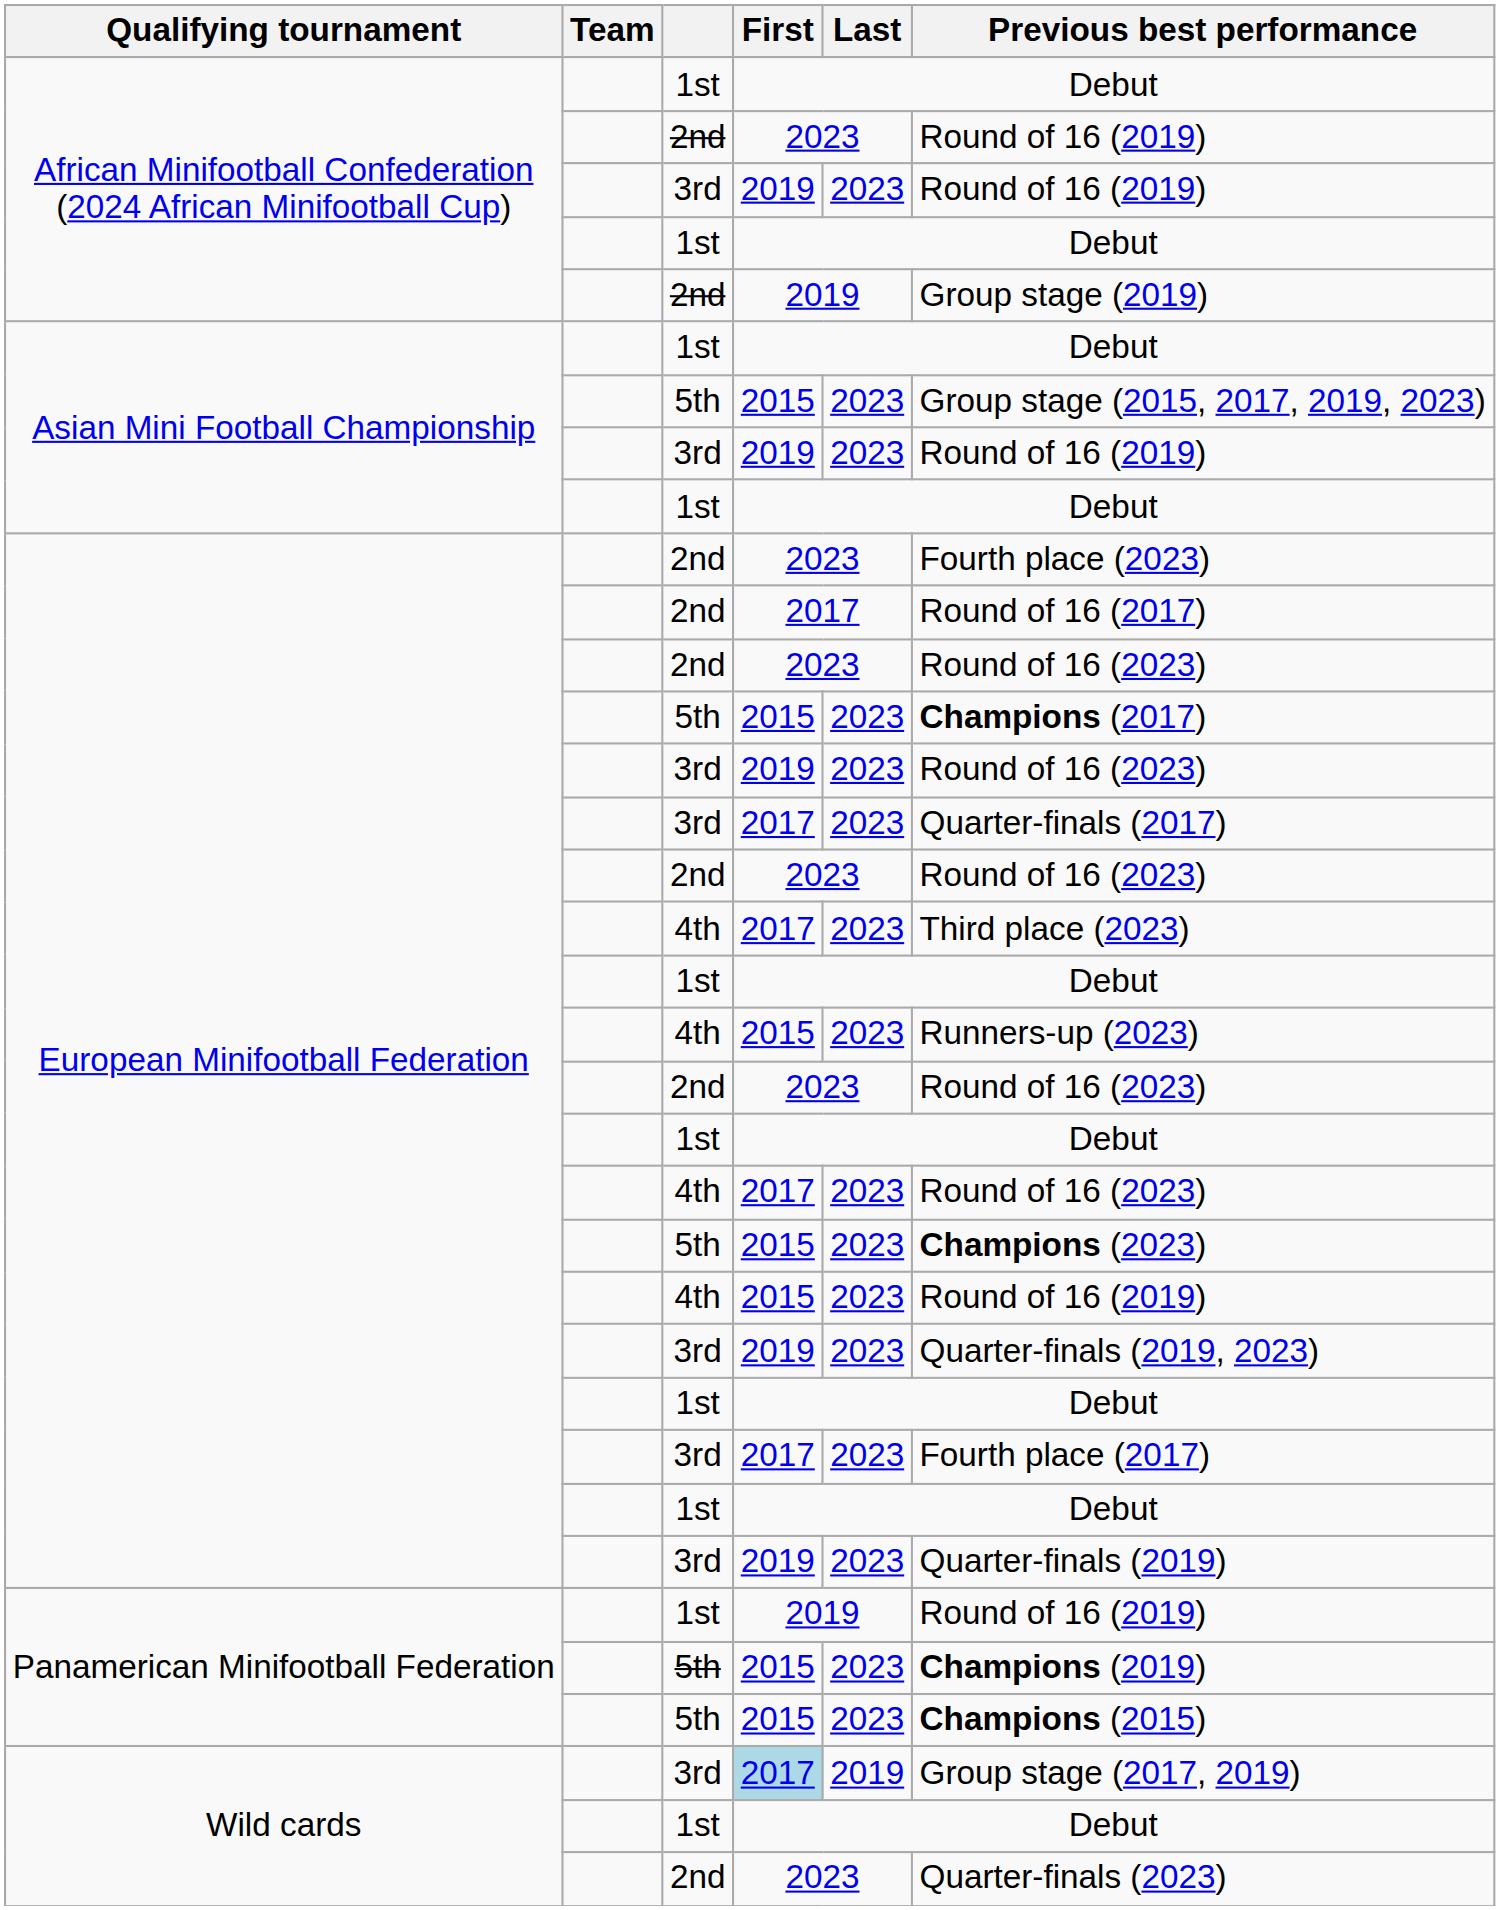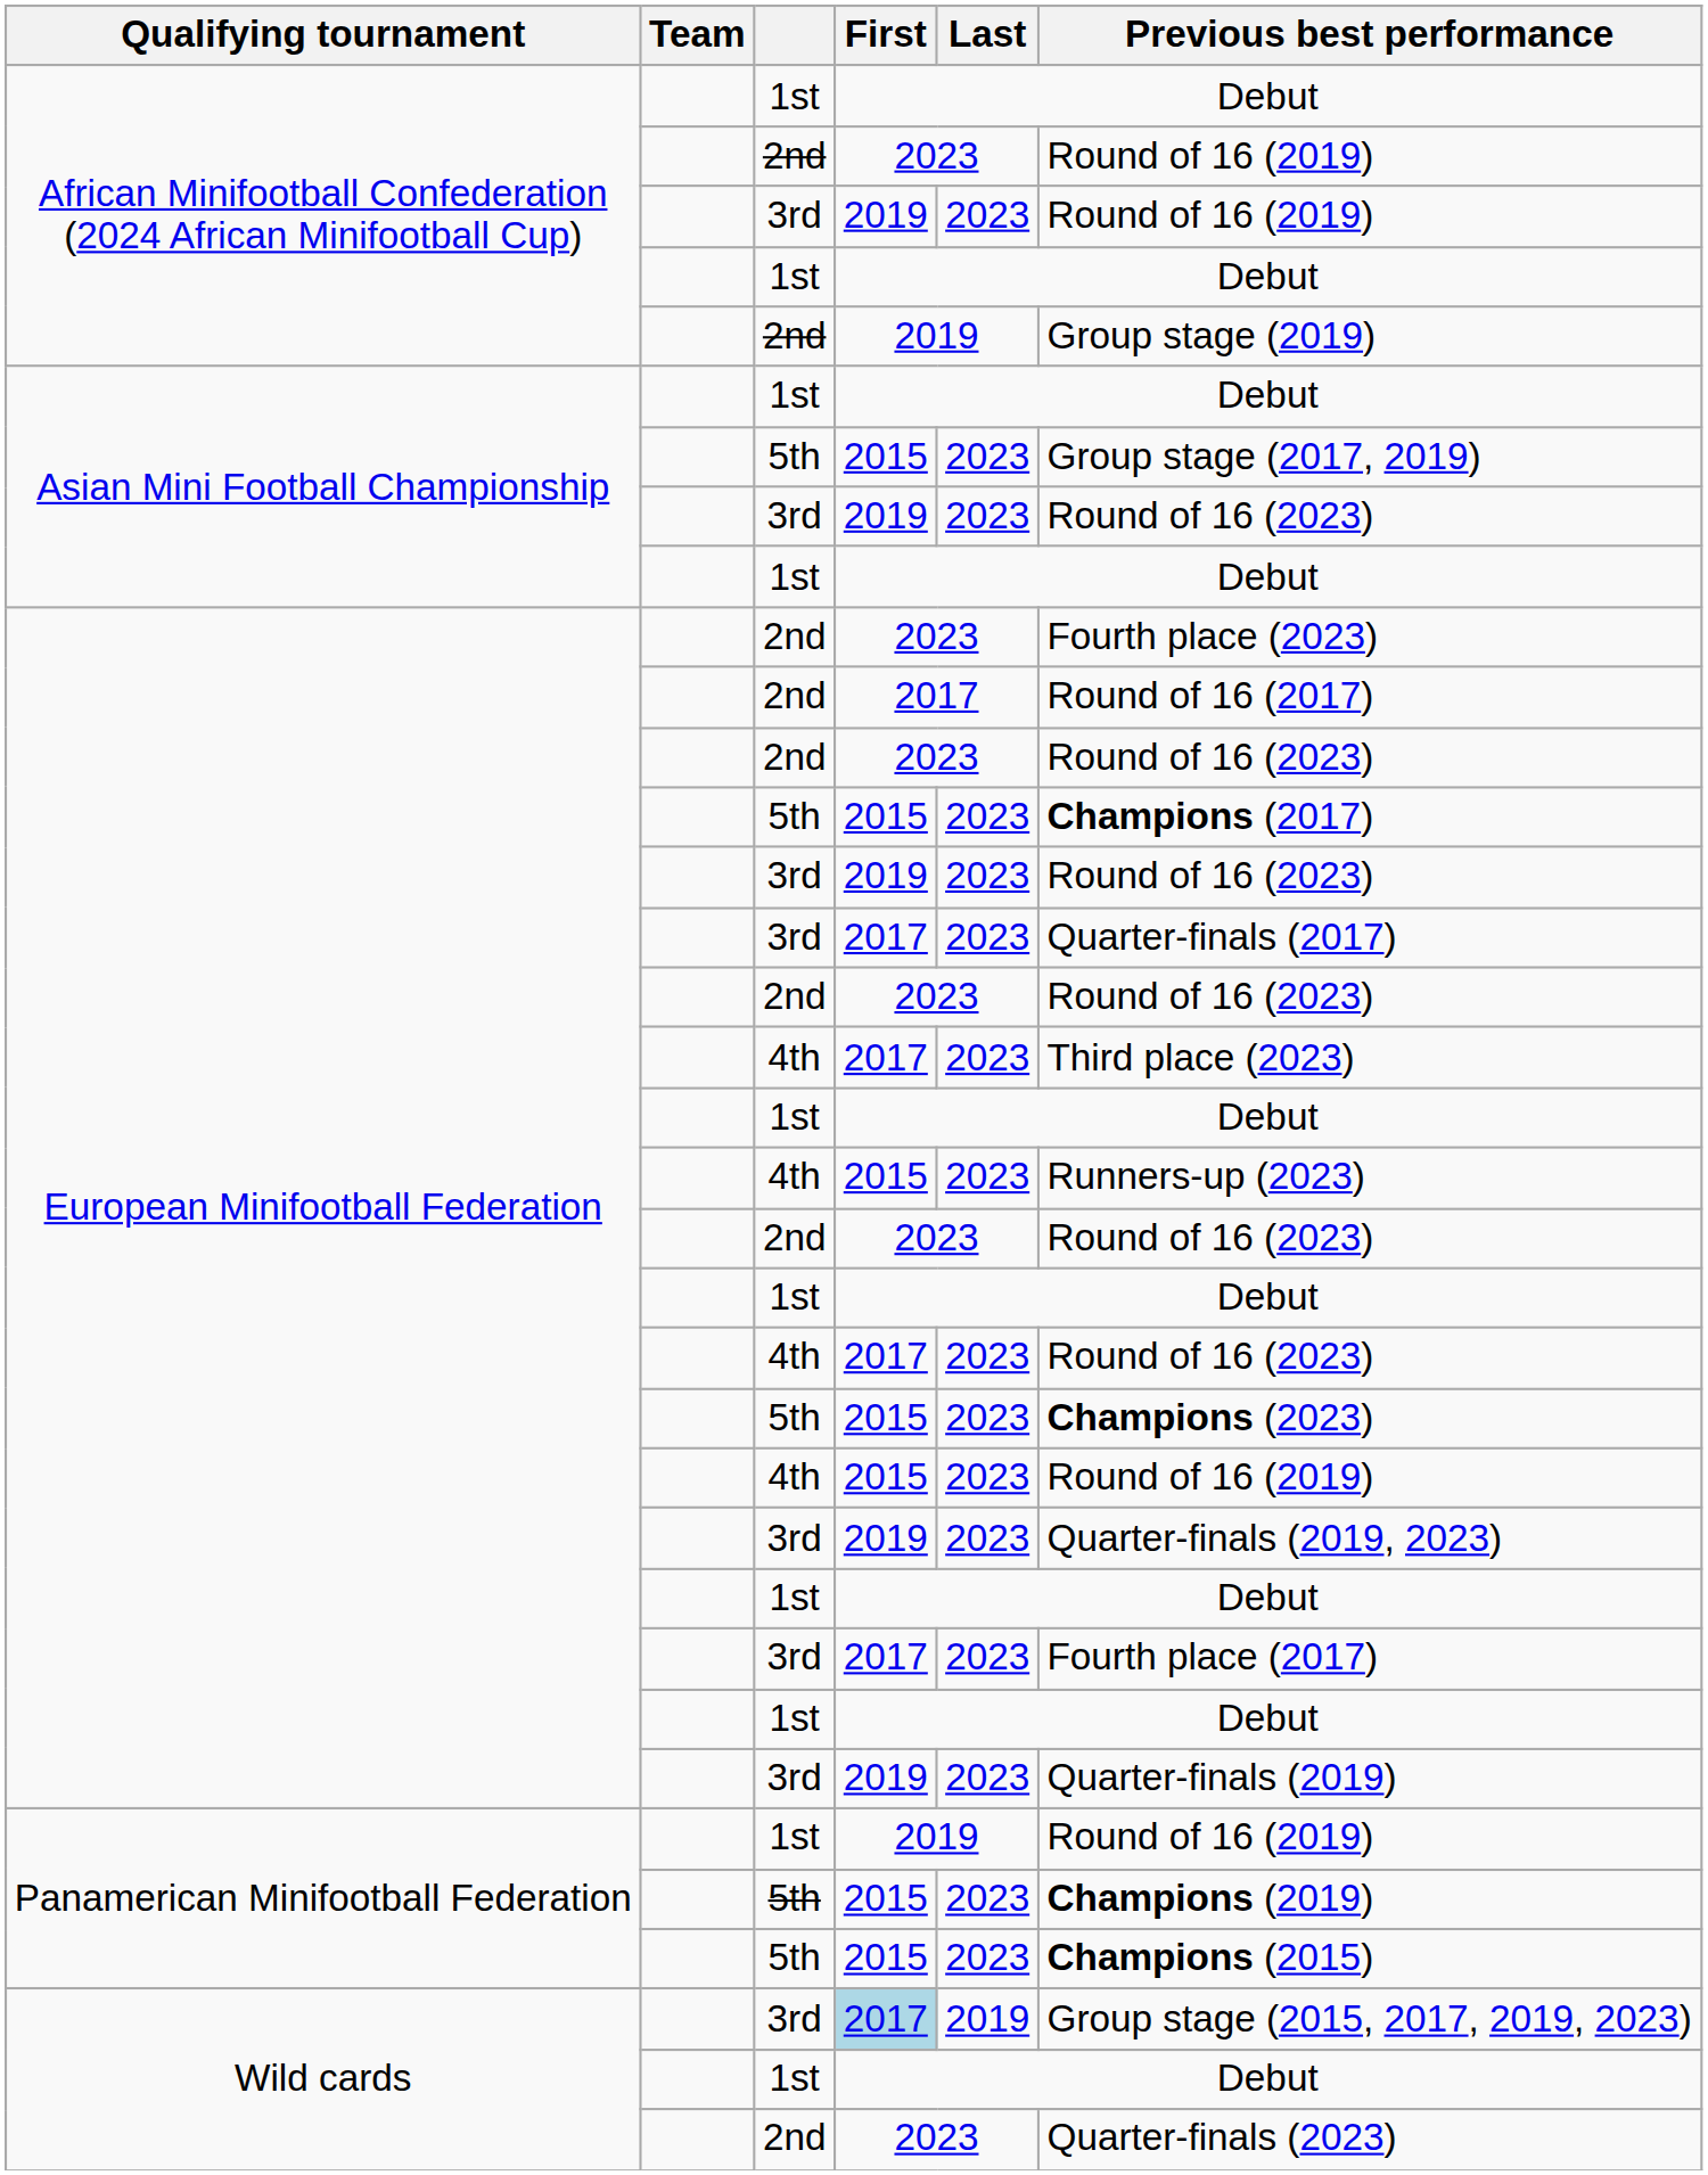Asian Mini Football Championship / 5th | Previous best performance: Group stage (2015, 2017, 2019, 2023) -> Group stage (2017, 2019)
Asian Mini Football Championship / 3rd | Previous best performance: Round of 16 (2019) -> Round of 16 (2023)
Wild cards / 3rd | Previous best performance: Group stage (2017, 2019) -> Group stage (2015, 2017, 2019, 2023)
